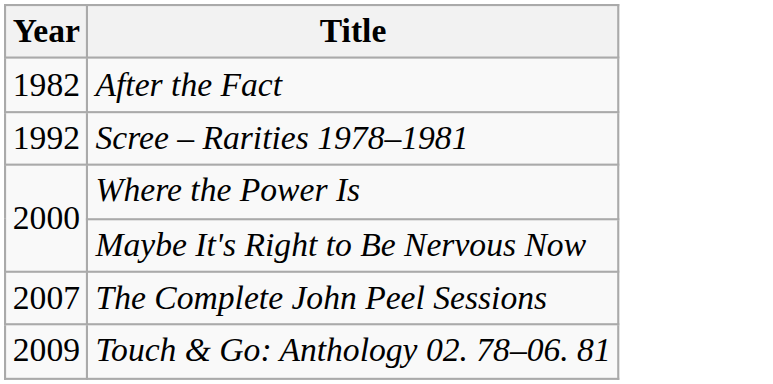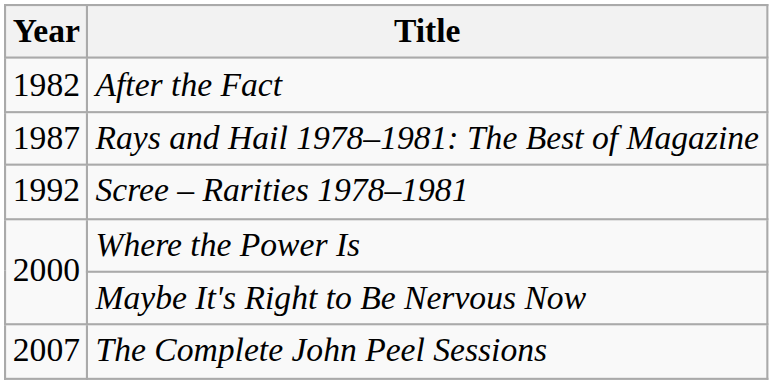+ row: 1987 | Rays and Hail 1978–1981: The Best of Magazine
- row: 2009 | Touch & Go: Anthology 02. 78–06. 81
